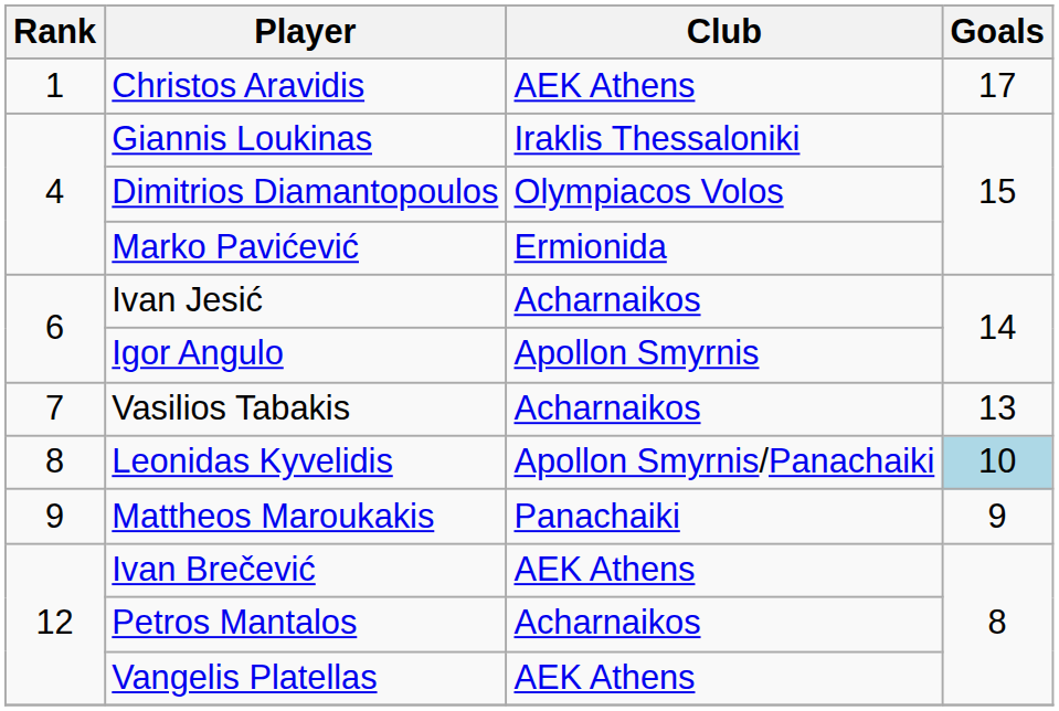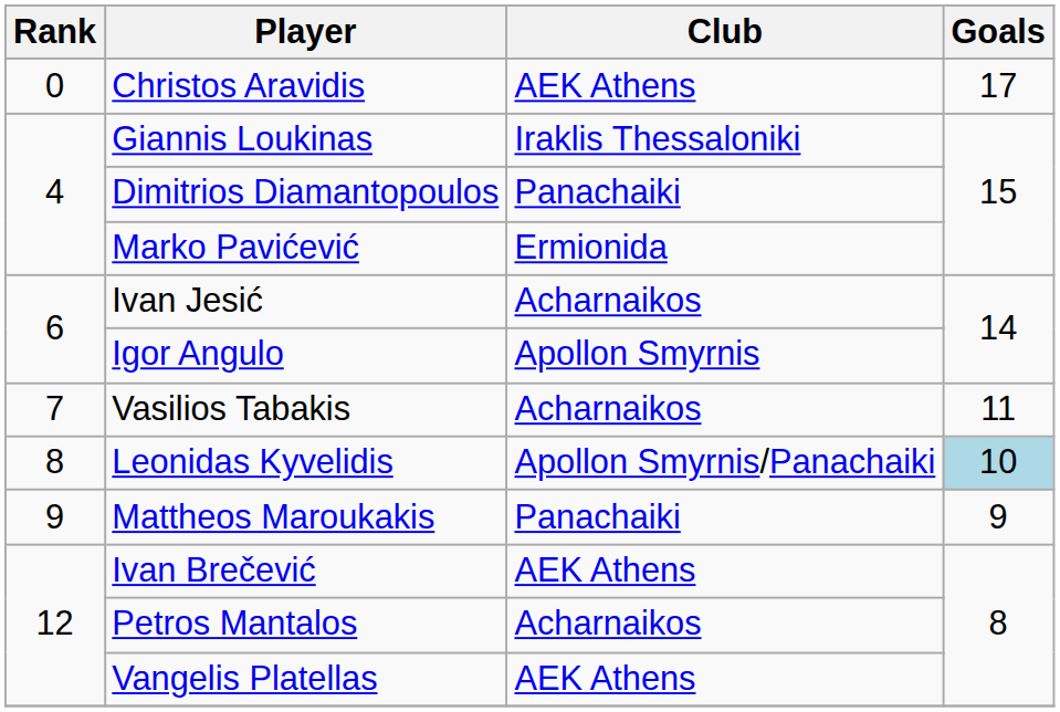Christos Aravidis | Rank: 1 -> 0
Dimitrios Diamantopoulos | Club: Olympiacos Volos -> Panachaiki
Vasilios Tabakis | Goals: 13 -> 11
